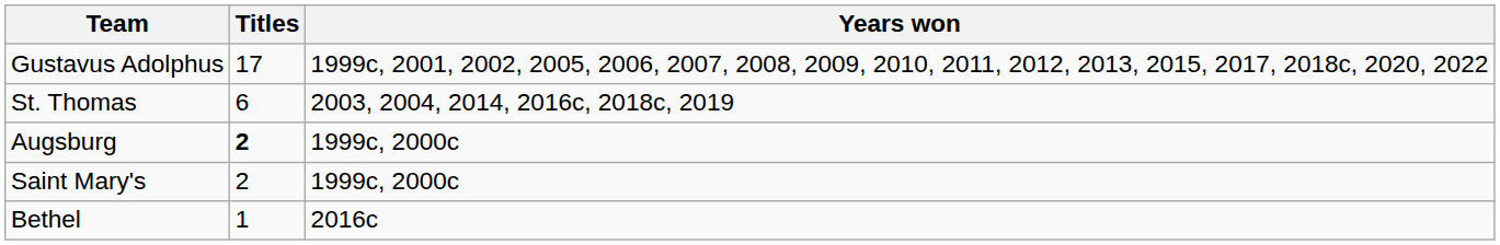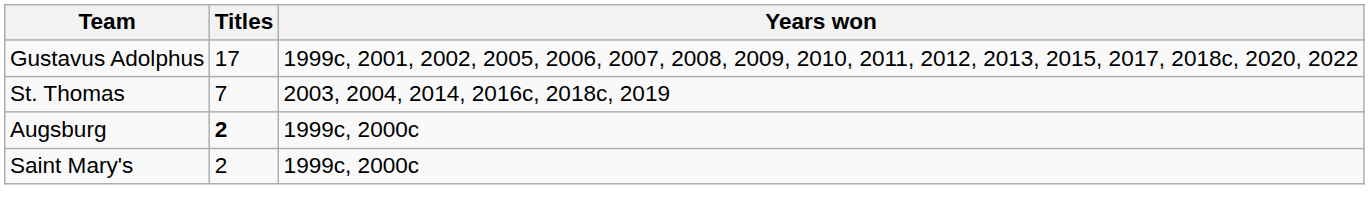St. Thomas | Titles: 6 -> 7
- row: Bethel | 1 | 2016c
